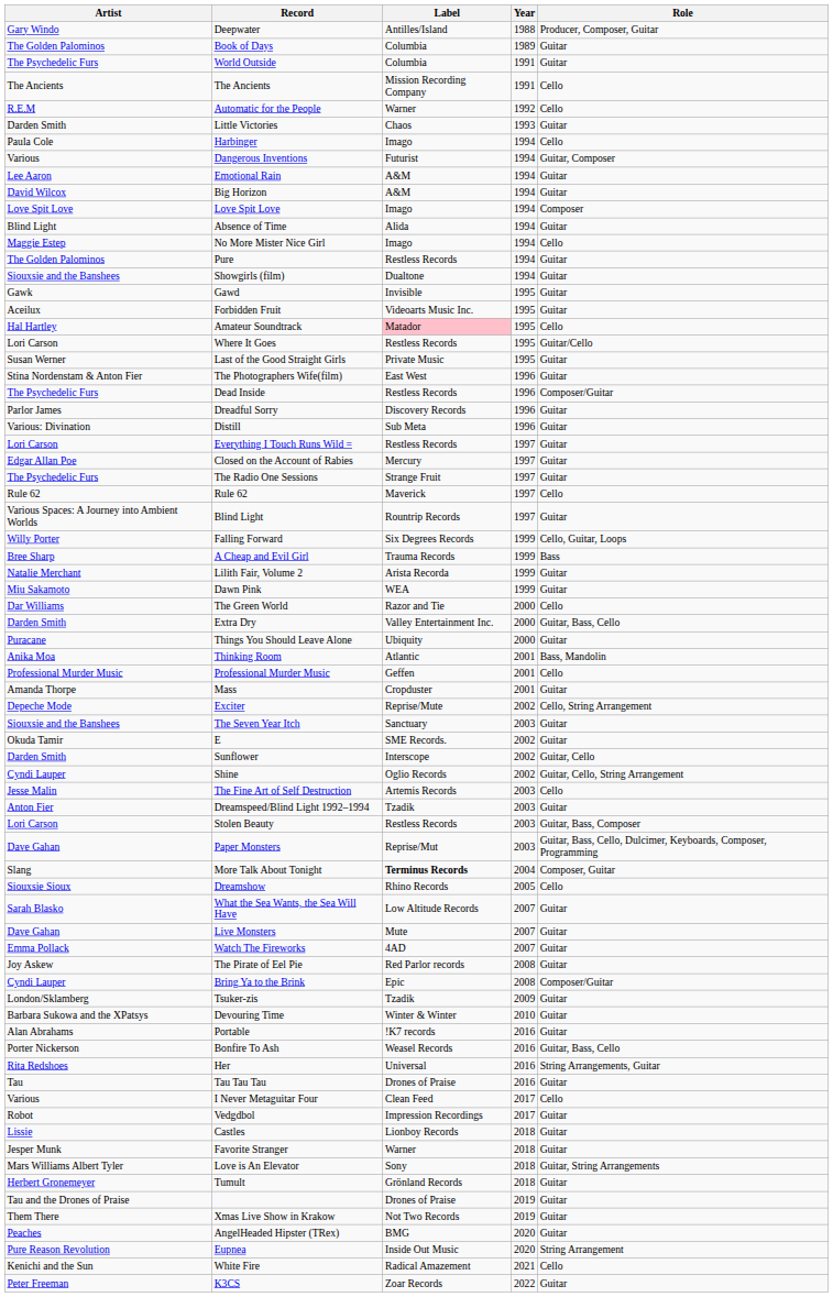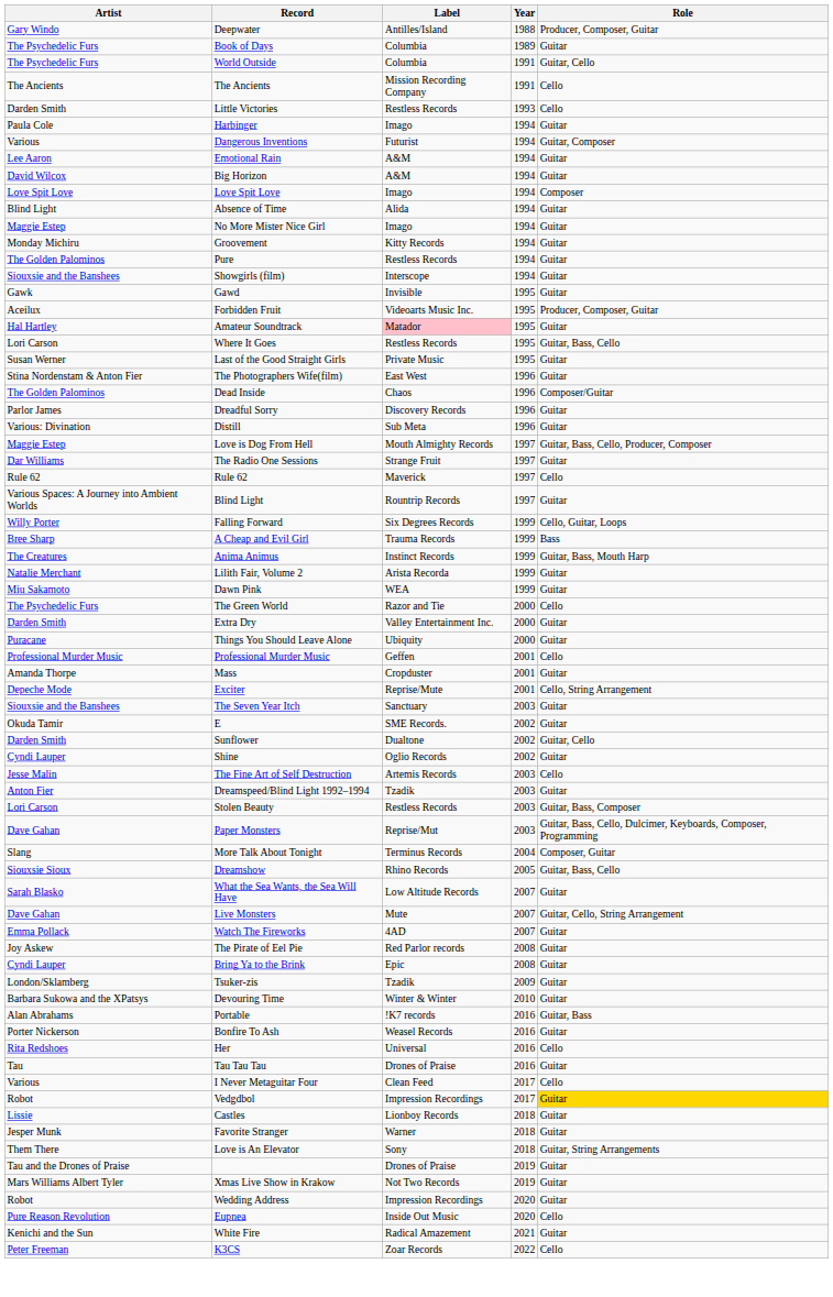Book of Days | Artist: The Golden Palominos -> The Psychedelic Furs
World Outside | Role: Guitar -> Guitar, Cello
- row: R.E.M | Automatic for the People | Warner | 1992 | Cello
Little Victories | Label: Chaos -> Restless Records
Little Victories | Role: Guitar -> Cello
Harbinger | Role: Cello -> Guitar
No More Mister Nice Girl | Role: Cello -> Guitar
+ row: Monday Michiru | Groovement | Kitty Records | 1994 | Guitar
Showgirls (film) | Label: Dualtone -> Interscope
Forbidden Fruit | Role: Guitar -> Producer, Composer, Guitar
Amateur Soundtrack | Role: Cello -> Guitar
Where It Goes | Role: Guitar/Cello -> Guitar, Bass, Cello
Dead Inside | Artist: The Psychedelic Furs -> The Golden Palominos
Dead Inside | Label: Restless Records -> Chaos
- row: Lori Carson | Everything I Touch Runs Wild = | Restless Records | 1997 | Guitar
- row: Edgar Allan Poe | Closed on the Account of Rabies | Mercury | 1997 | Guitar
+ row: Maggie Estep | Love is Dog From Hell | Mouth Almighty Records | 1997 | Guitar, Bass, Cello, Producer, Composer
The Radio One Sessions | Artist: The Psychedelic Furs -> Dar Williams
+ row: The Creatures | Anima Animus | Instinct Records | 1999 | Guitar, Bass, Mouth Harp
The Green World | Artist: Dar Williams -> The Psychedelic Furs
Extra Dry | Role: Guitar, Bass, Cello -> Guitar
- row: Anika Moa | Thinking Room | Atlantic | 2001 | Bass, Mandolin
Exciter | Year: 2002 -> 2001
Sunflower | Label: Interscope -> Dualtone
Shine | Role: Guitar, Cello, String Arrangement -> Guitar
More Talk About Tonight | Label: bold -> normal
Dreamshow | Role: Cello -> Guitar, Bass, Cello
Live Monsters | Role: Guitar -> Guitar, Cello, String Arrangement
Bring Ya to the Brink | Role: Composer/Guitar -> Guitar
Portable | Role: Guitar -> Guitar, Bass
Bonfire To Ash | Role: Guitar, Bass, Cello -> Guitar
Her | Role: String Arrangements, Guitar -> Cello
Vedgdbol | Role: no background -> gold background
Love is An Elevator | Artist: Mars Williams Albert Tyler -> Them There
- row: Herbert Gronemeyer | Tumult | Grönland Records | 2018 | Guitar
Xmas Live Show in Krakow | Artist: Them There -> Mars Williams Albert Tyler
+ row: Robot | Wedding Address | Impression Recordings | 2020 | Guitar
- row: Peaches | AngelHeaded Hipster (TRex) | BMG | 2020 | Guitar
Eupnea | Role: String Arrangement -> Cello
White Fire | Role: Cello -> Guitar
K3CS | Role: Guitar -> Cello
